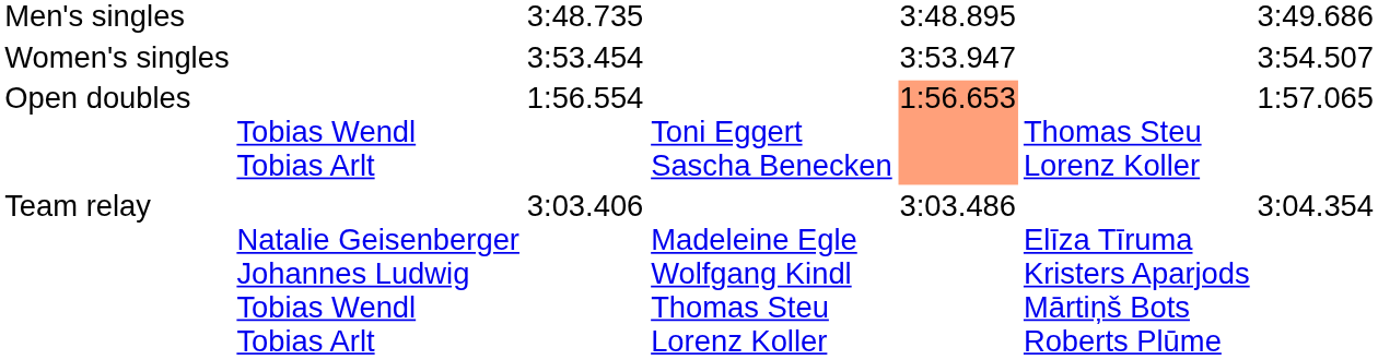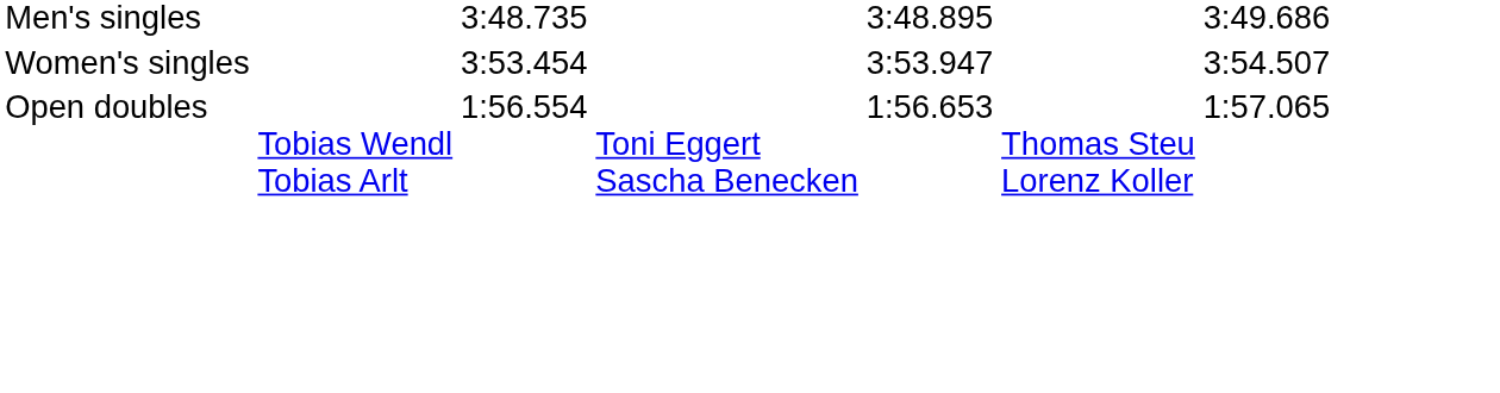Open doubles | column 5: lightsalmon background -> no background
- row: Team relay | Natalie Geisenberger Johannes Ludwig Tobias Wendl Tobias Arlt | 3:03.406 | Madeleine Egle Wolfgang Kindl Thomas Steu Lorenz Koller | 3:03.486 | Elīza Tīruma Kristers Aparjods Mārtiņš Bots Roberts Plūme | 3:04.354
